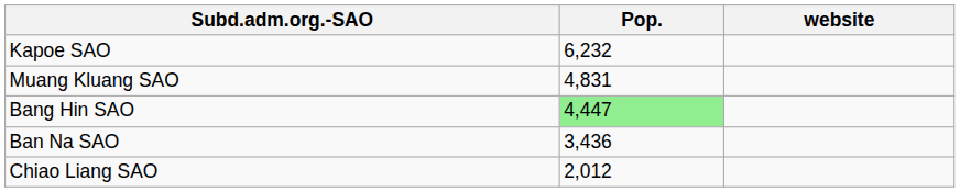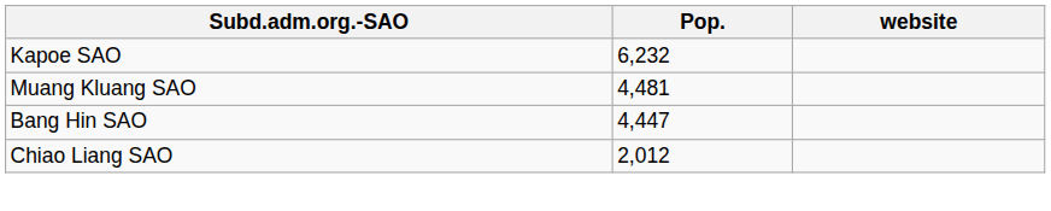Muang Kluang SAO | Pop.: 4,831 -> 4,481
Bang Hin SAO | Pop.: lightgreen background -> no background
- row: Ban Na SAO | 3,436
